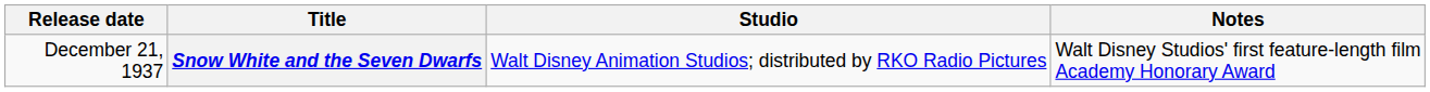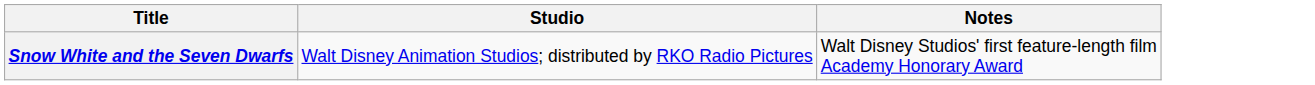- column: Release date | December 21, 1937
